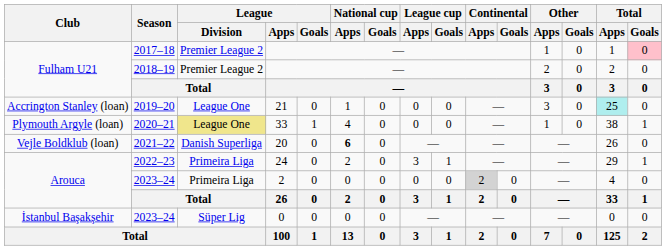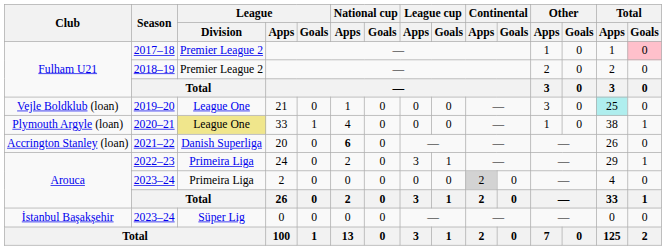2019–20 | Club: Accrington Stanley (loan) -> Vejle Boldklub (loan)
2021–22 | Club: Vejle Boldklub (loan) -> Accrington Stanley (loan)
